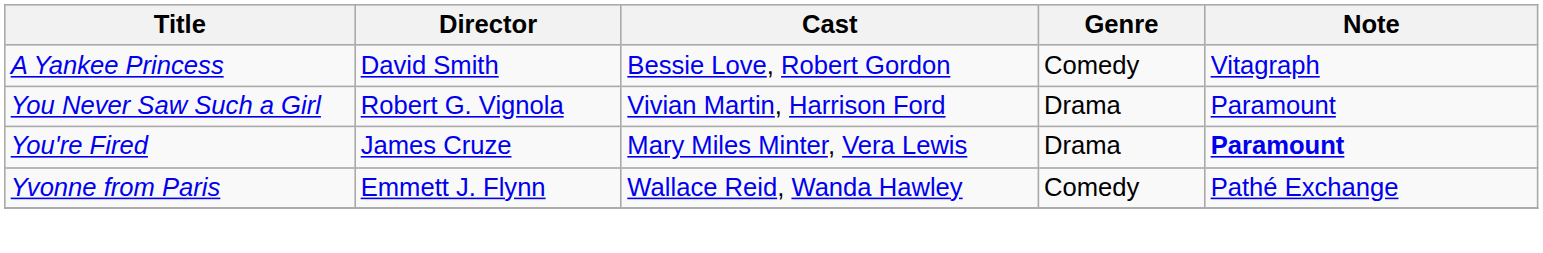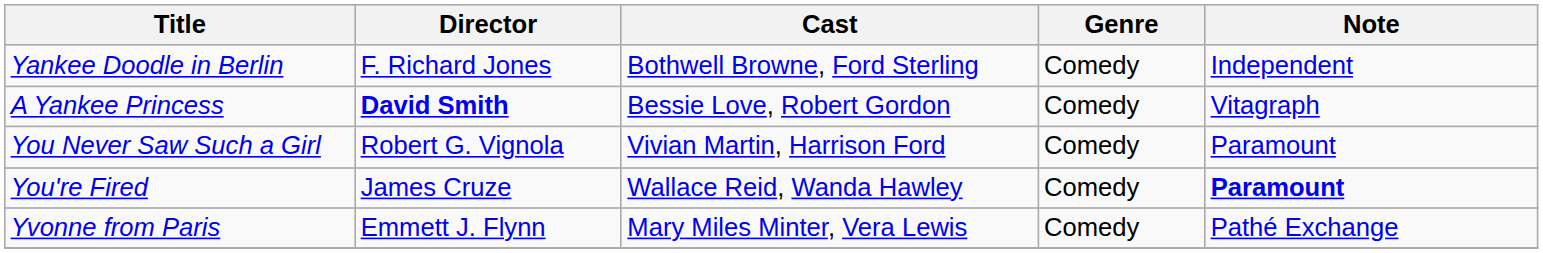+ row: Yankee Doodle in Berlin | F. Richard Jones | Bothwell Browne, Ford Sterling | Comedy | Independent
A Yankee Princess | Director: normal -> bold
You Never Saw Such a Girl | Genre: Drama -> Comedy
You're Fired | Cast: Mary Miles Minter, Vera Lewis -> Wallace Reid, Wanda Hawley
You're Fired | Genre: Drama -> Comedy
Yvonne from Paris | Cast: Wallace Reid, Wanda Hawley -> Mary Miles Minter, Vera Lewis
